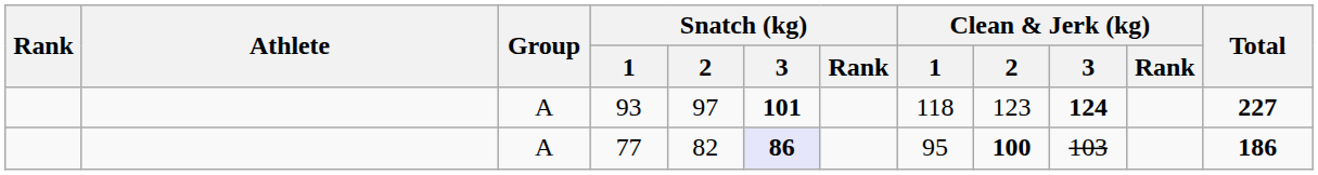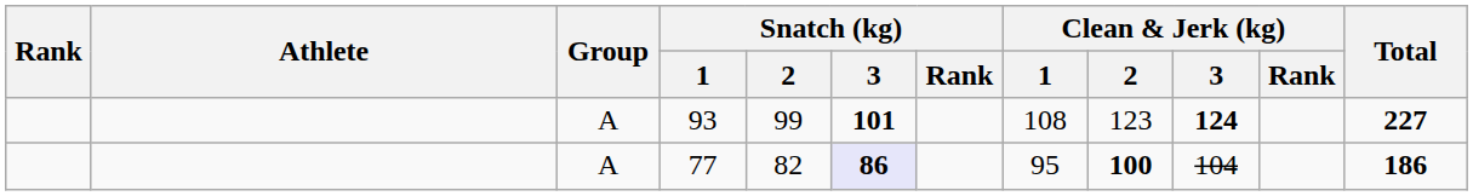93 | Snatch (kg) / 2: 97 -> 99
93 | Clean & Jerk (kg) / 1: 118 -> 108
77 | Clean & Jerk (kg) / 3: 103 -> 104
